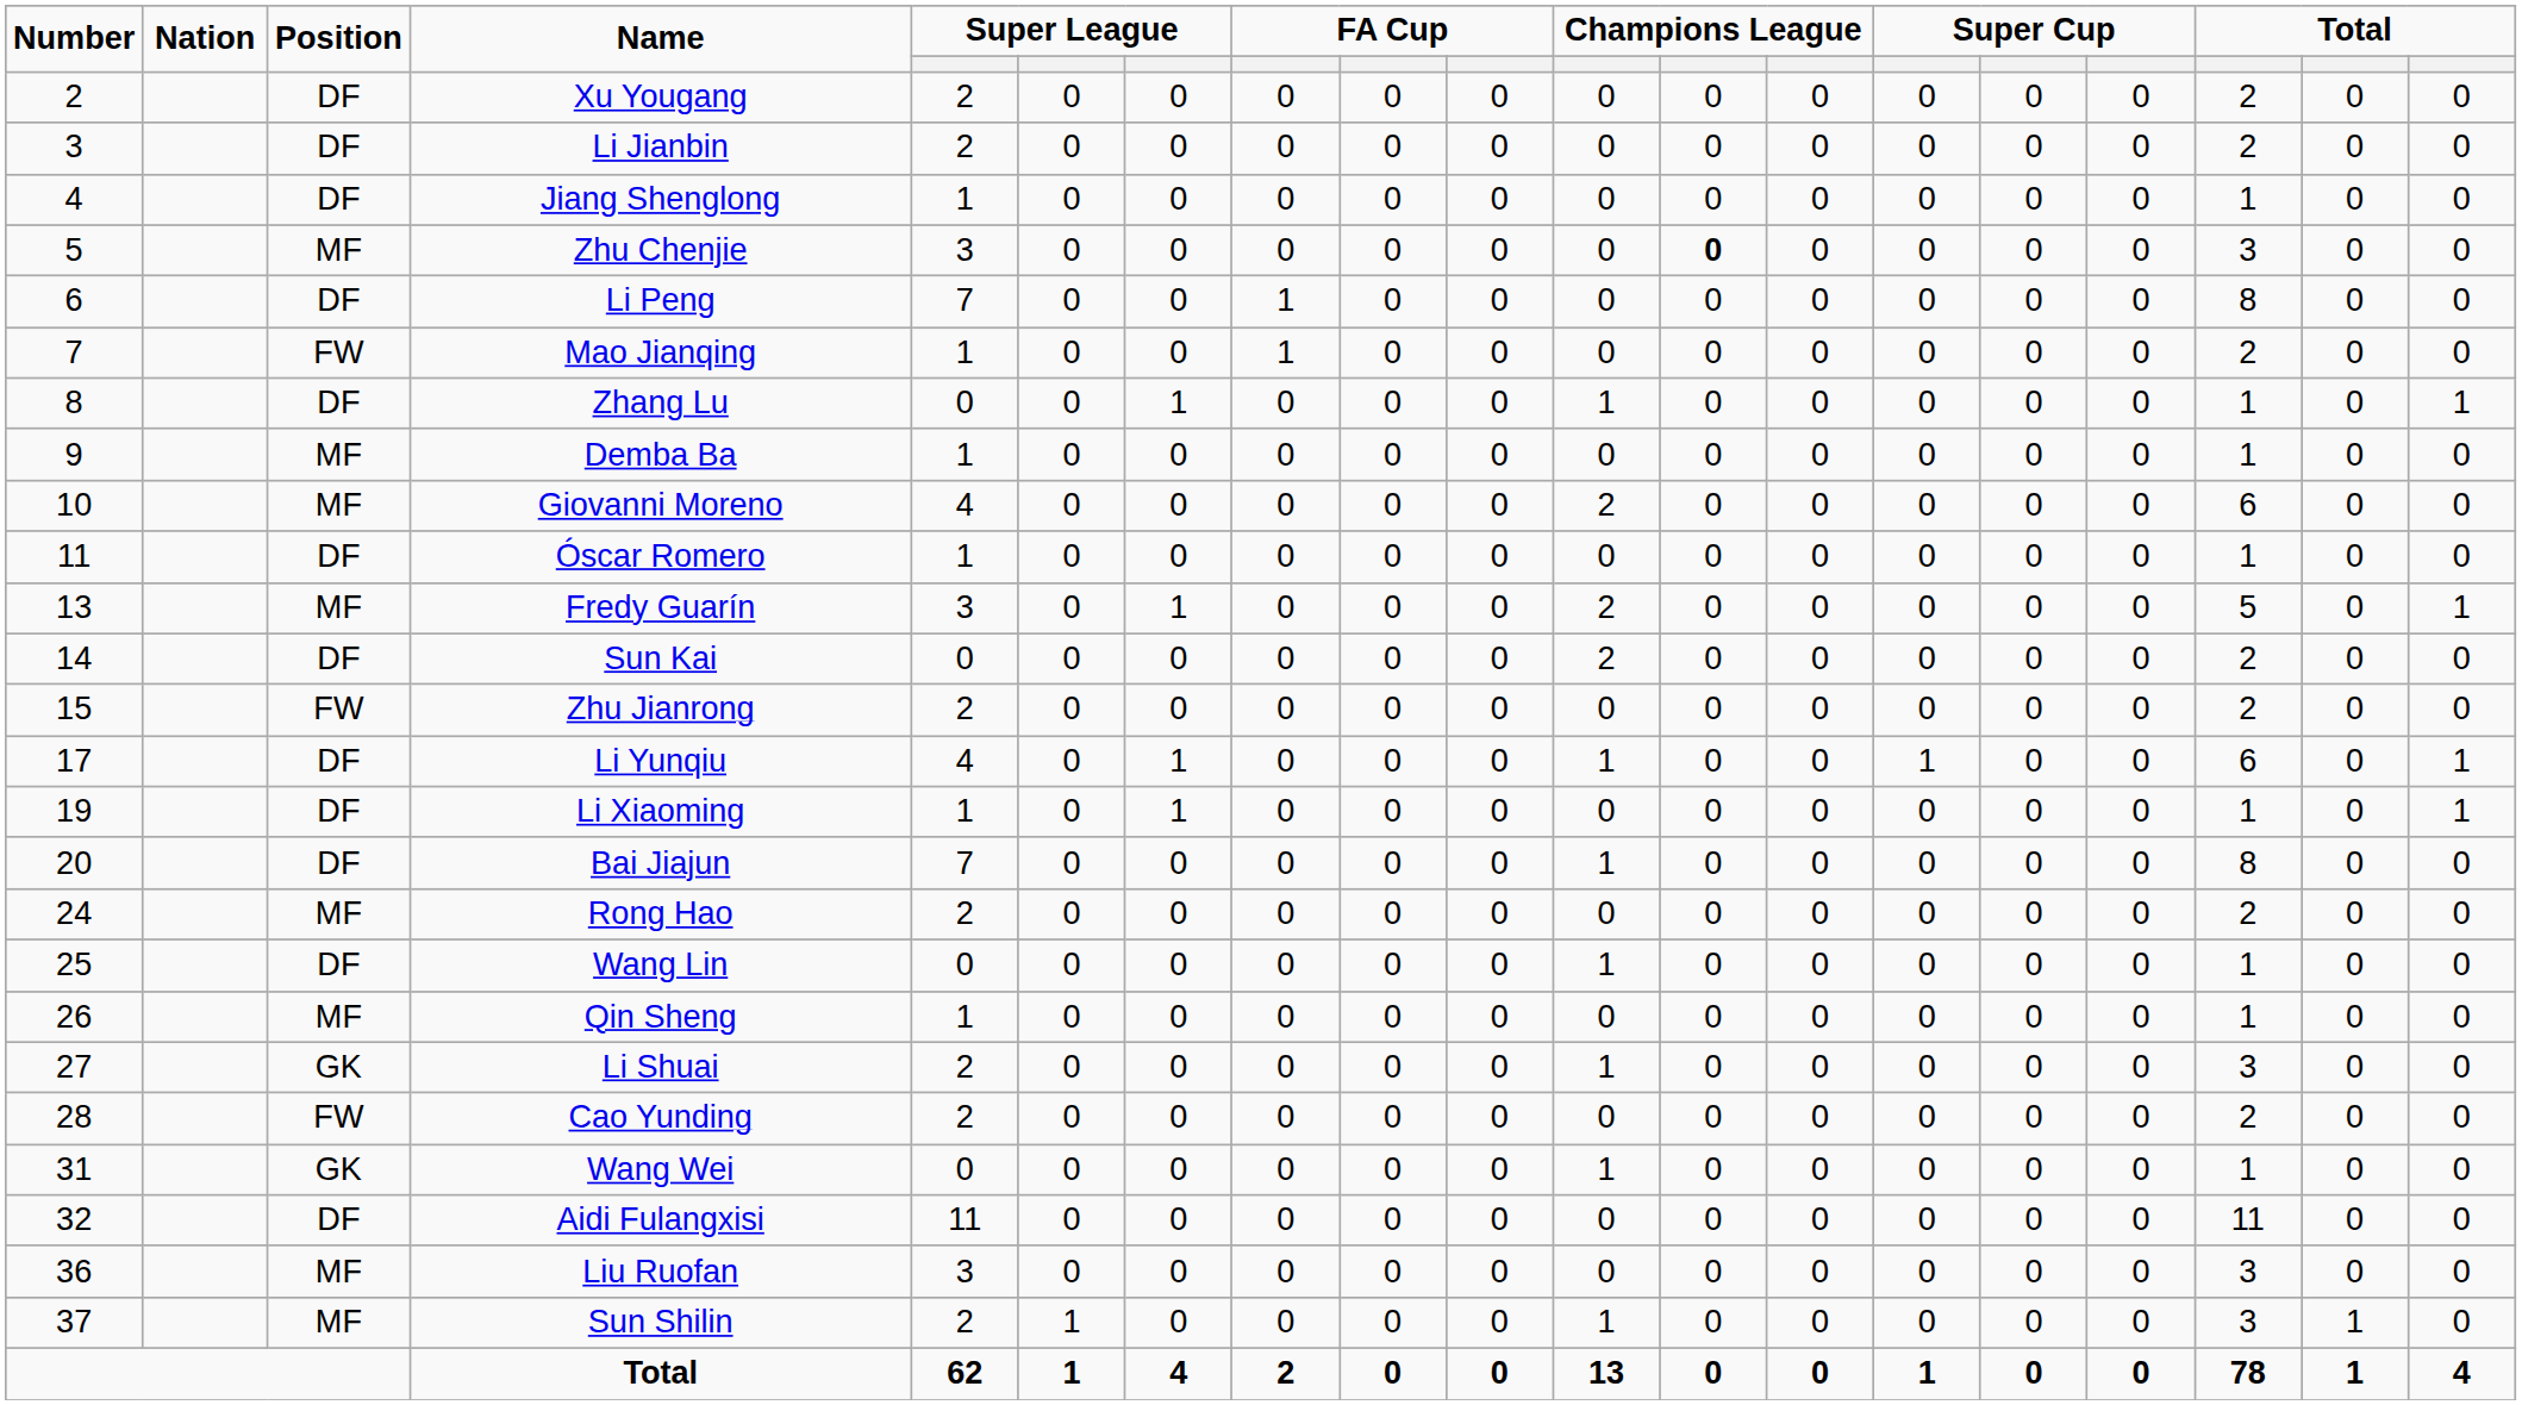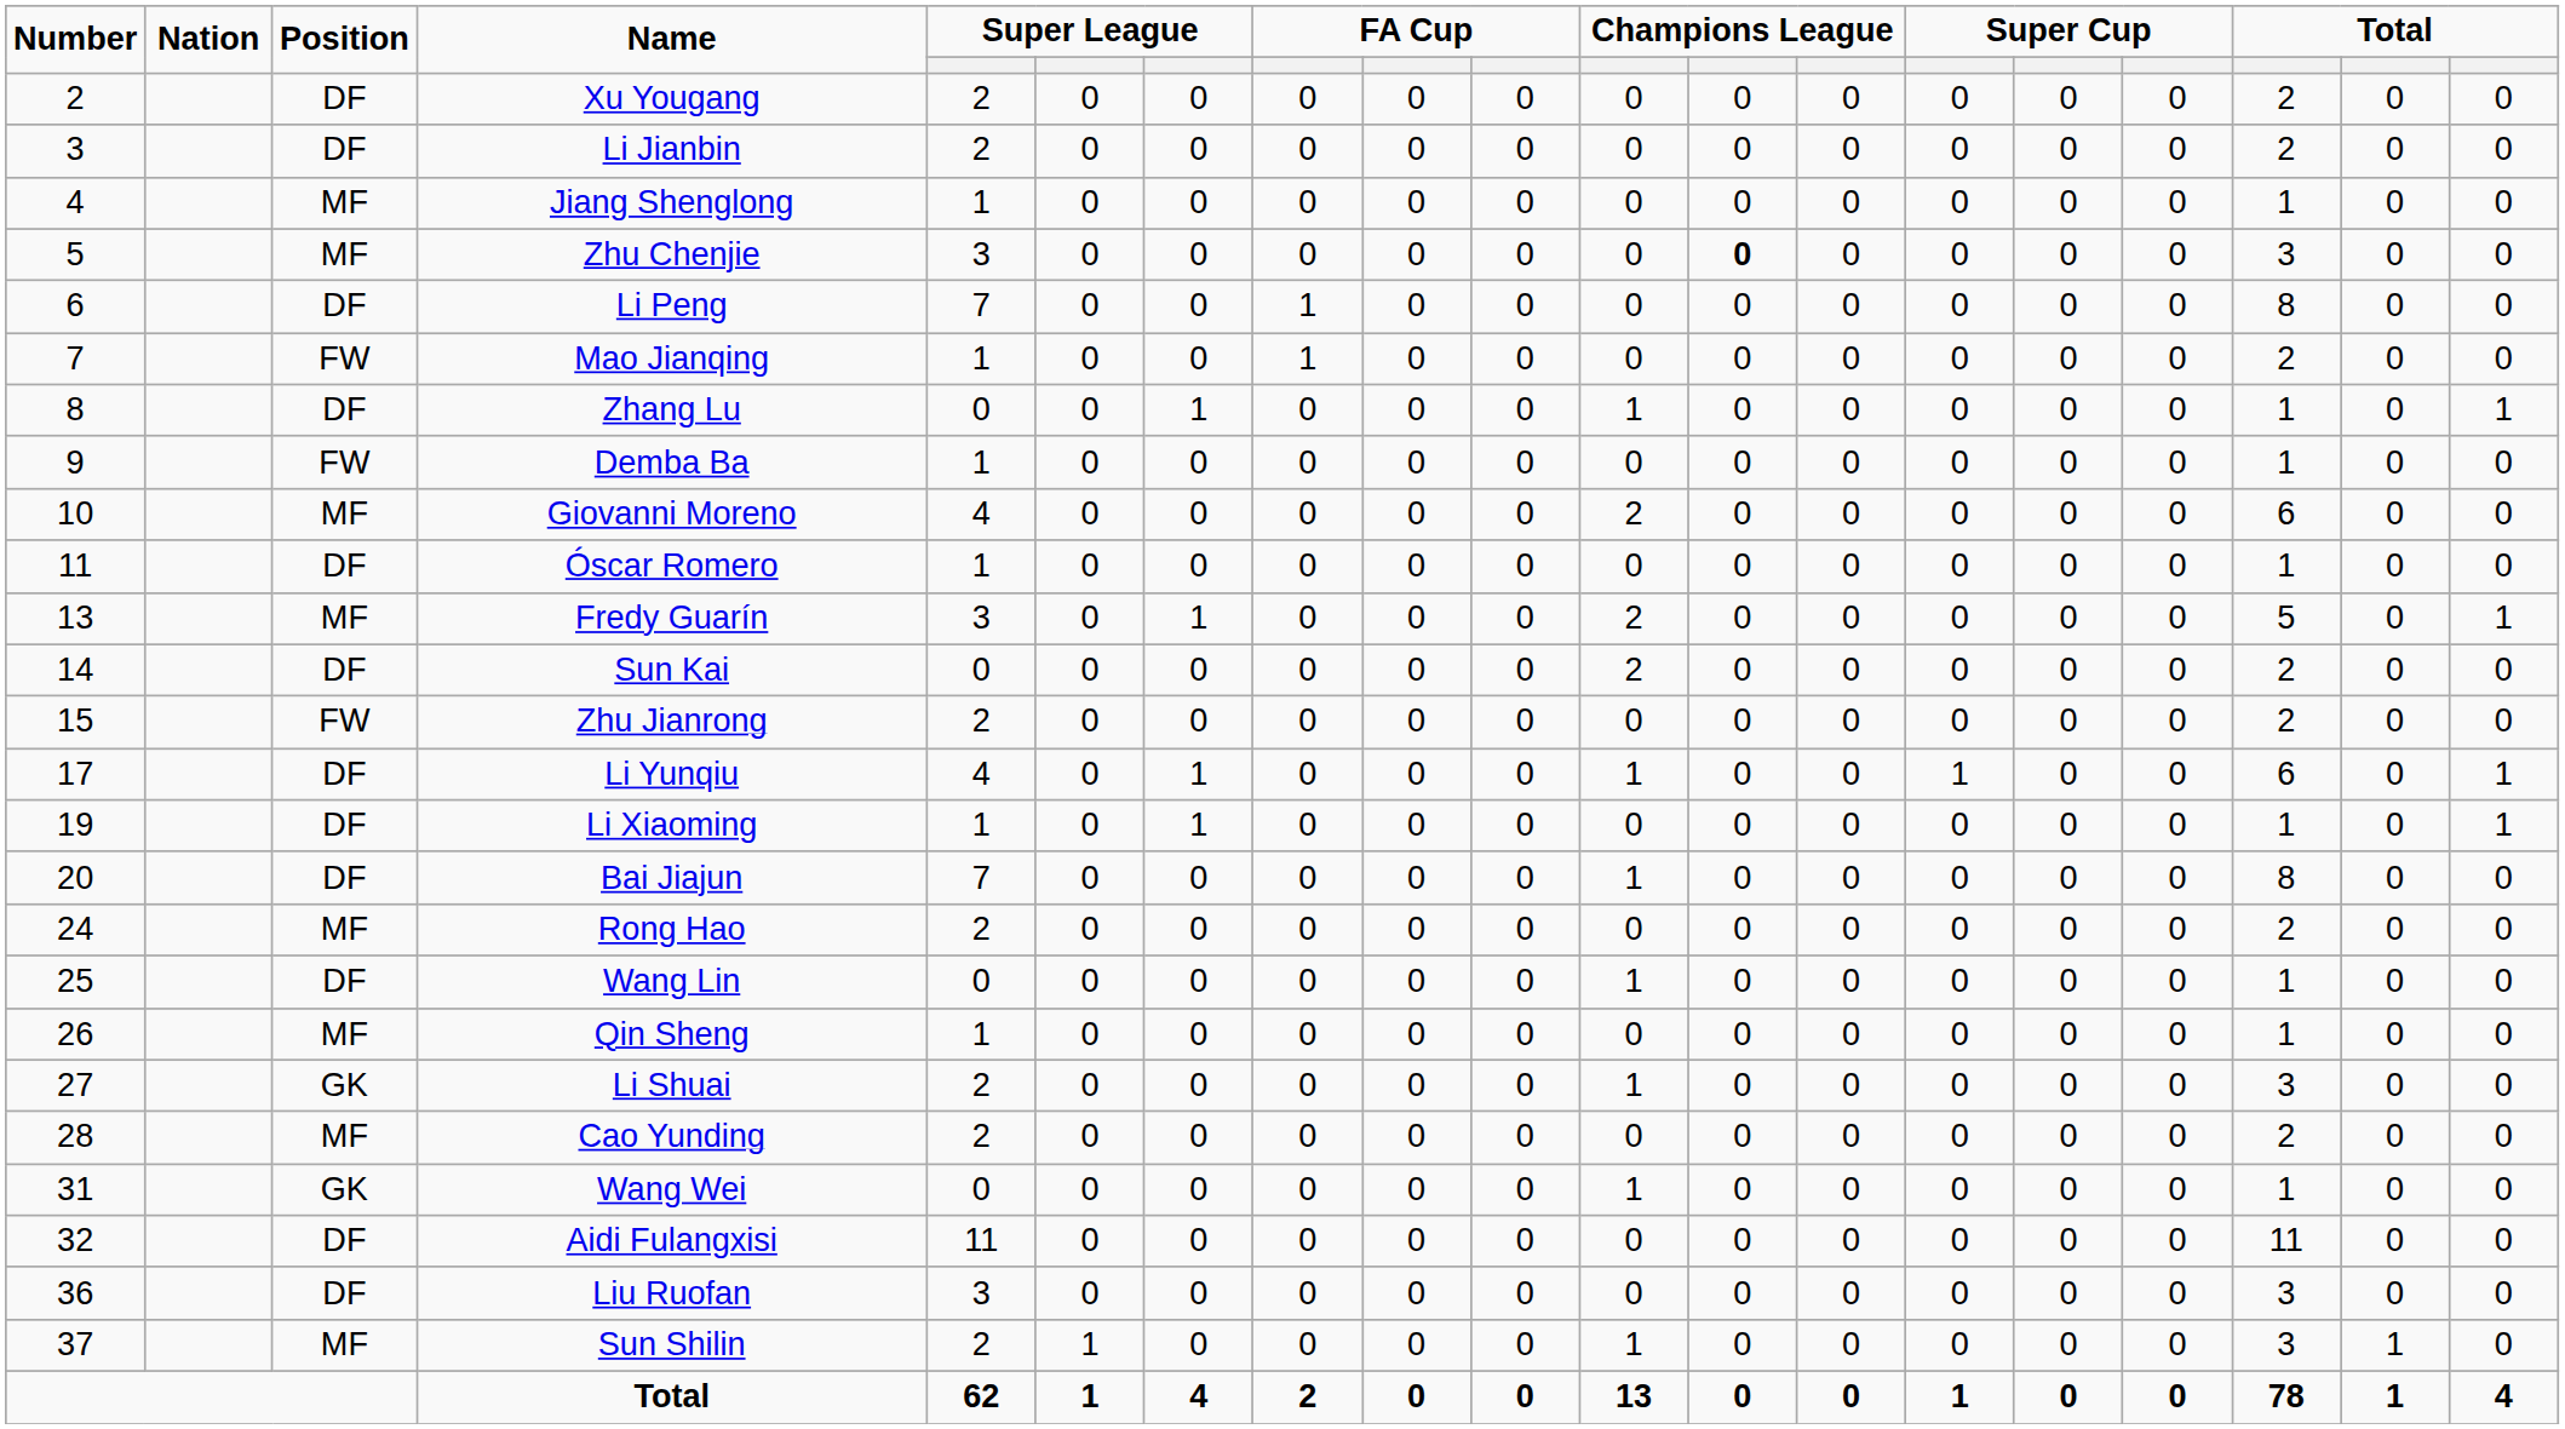Jiang Shenglong | Position: DF -> MF
Demba Ba | Position: MF -> FW
Cao Yunding | Position: FW -> MF
Liu Ruofan | Position: MF -> DF
